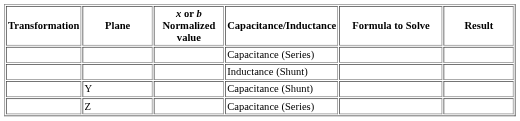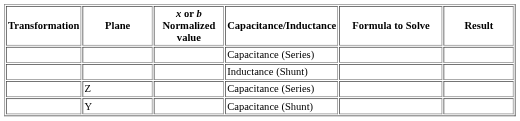rows swapped: Z <-> Y
